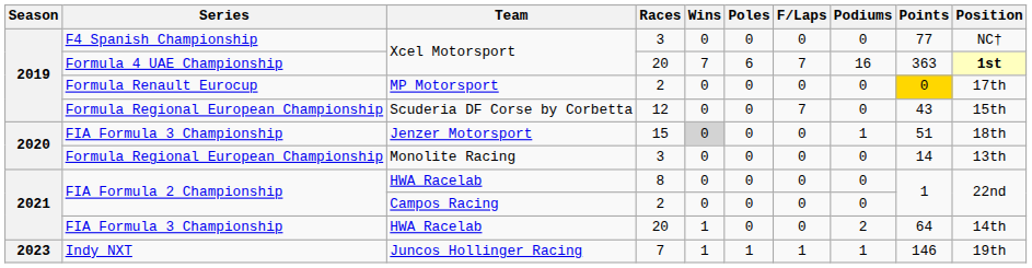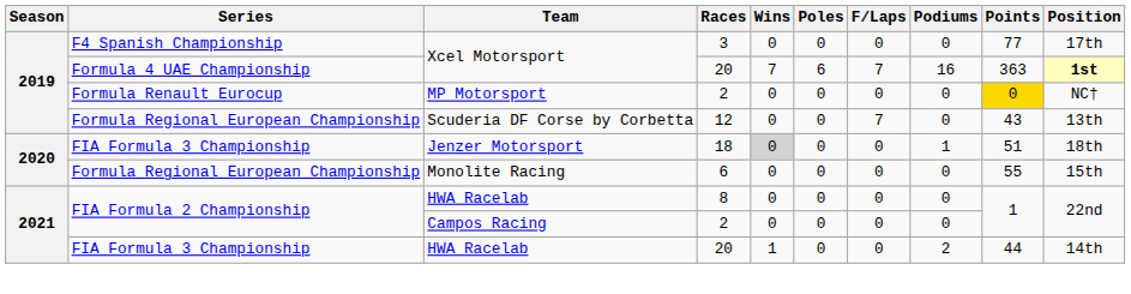F4 Spanish Championship / Xcel Motorsport | Position: NC† -> 17th
MP Motorsport | Position: 17th -> NC†
Scuderia DF Corse by Corbetta | Position: 15th -> 13th
Jenzer Motorsport | Races: 15 -> 18
Monolite Racing | Races: 3 -> 6
Monolite Racing | Points: 14 -> 55
Monolite Racing | Position: 13th -> 15th
FIA Formula 3 Championship / HWA Racelab | Points: 64 -> 44
- row: 2023 | Indy NXT | Juncos Hollinger Racing | 7 | 1 | 1 | 1 | 1 | 146 | 19th
